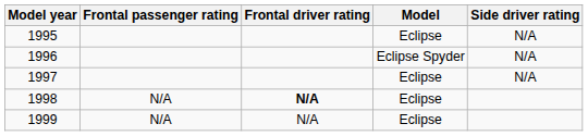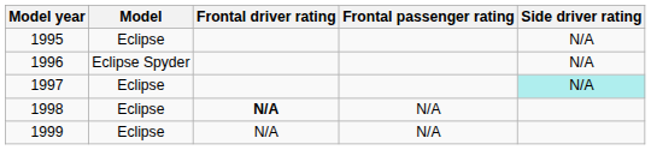columns swapped: Model <-> Frontal passenger rating
1997 | Side driver rating: no background -> paleturquoise background
